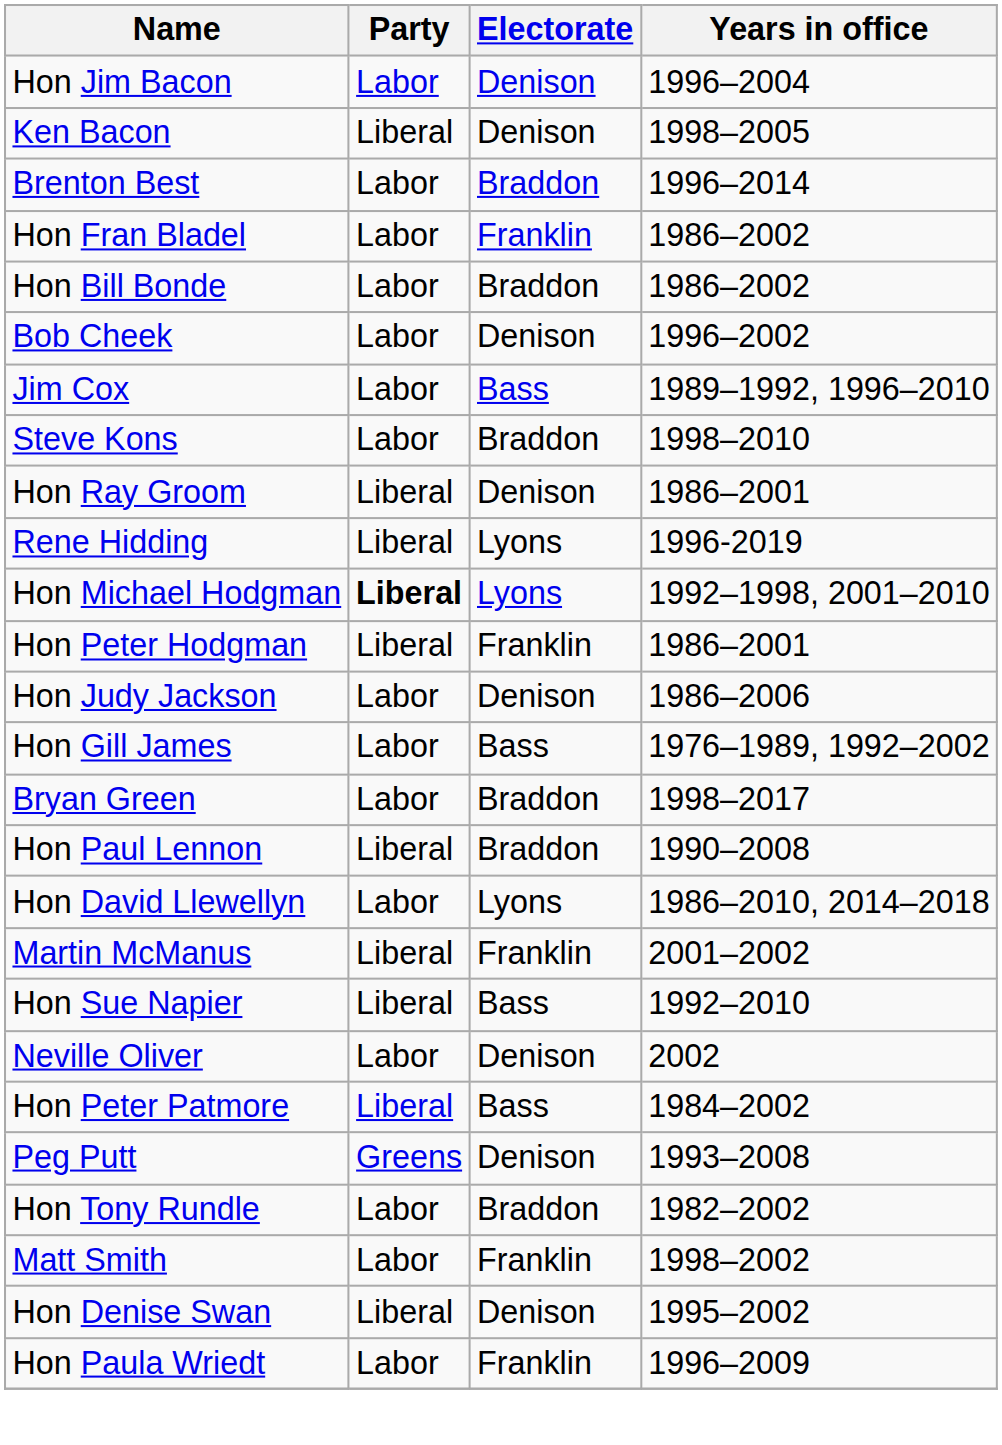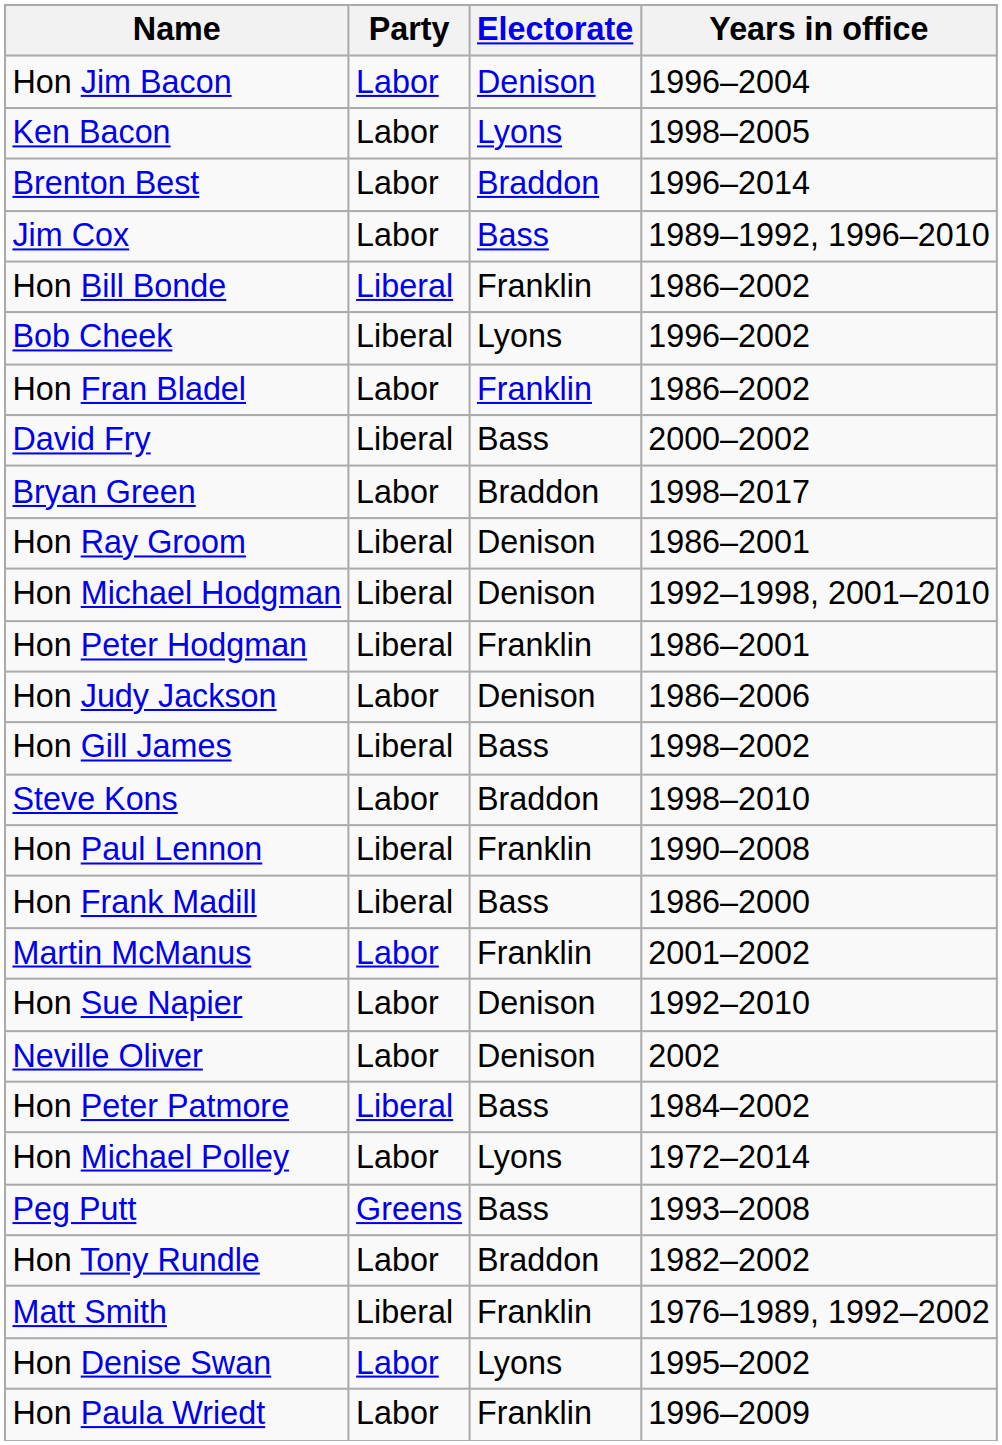Ken Bacon | Party: Liberal -> Labor
Ken Bacon | Electorate: Denison -> Lyons
rows swapped: Hon Fran Bladel <-> Jim Cox
Hon Bill Bonde | Party: Labor -> Liberal
Hon Bill Bonde | Electorate: Braddon -> Franklin
Bob Cheek | Party: Labor -> Liberal
Bob Cheek | Electorate: Denison -> Lyons
+ row: David Fry | Liberal | Bass | 2000–2002
rows swapped: Bryan Green <-> Steve Kons
- row: Rene Hidding | Liberal | Lyons | 1996-2019
Hon Michael Hodgman | Party: bold -> normal
Hon Michael Hodgman | Electorate: Lyons -> Denison
Hon Gill James | Party: Labor -> Liberal
Hon Gill James | Years in office: 1976–1989, 1992–2002 -> 1998–2002
Hon Paul Lennon | Electorate: Braddon -> Franklin
- row: Hon David Llewellyn | Labor | Lyons | 1986–2010, 2014–2018
+ row: Hon Frank Madill | Liberal | Bass | 1986–2000
Martin McManus | Party: Liberal -> Labor
Hon Sue Napier | Party: Liberal -> Labor
Hon Sue Napier | Electorate: Bass -> Denison
+ row: Hon Michael Polley | Labor | Lyons | 1972–2014
Peg Putt | Electorate: Denison -> Bass
Matt Smith | Party: Labor -> Liberal
Matt Smith | Years in office: 1998–2002 -> 1976–1989, 1992–2002
Hon Denise Swan | Party: Liberal -> Labor
Hon Denise Swan | Electorate: Denison -> Lyons
